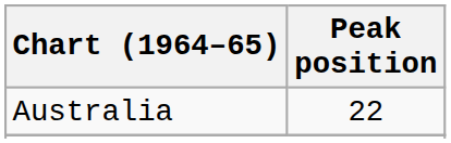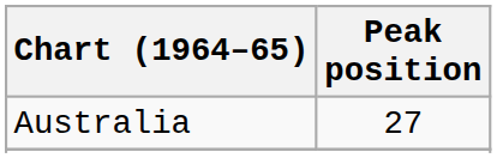Australia | Peak position: 22 -> 27
